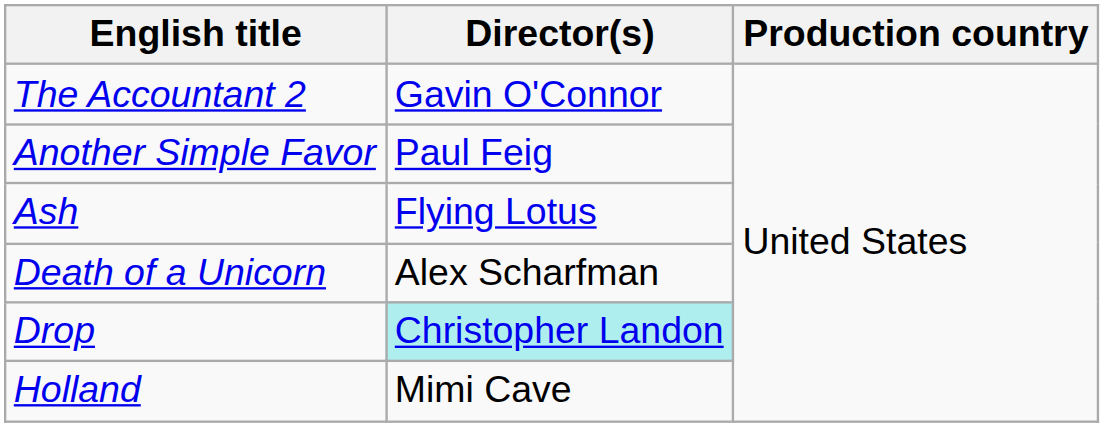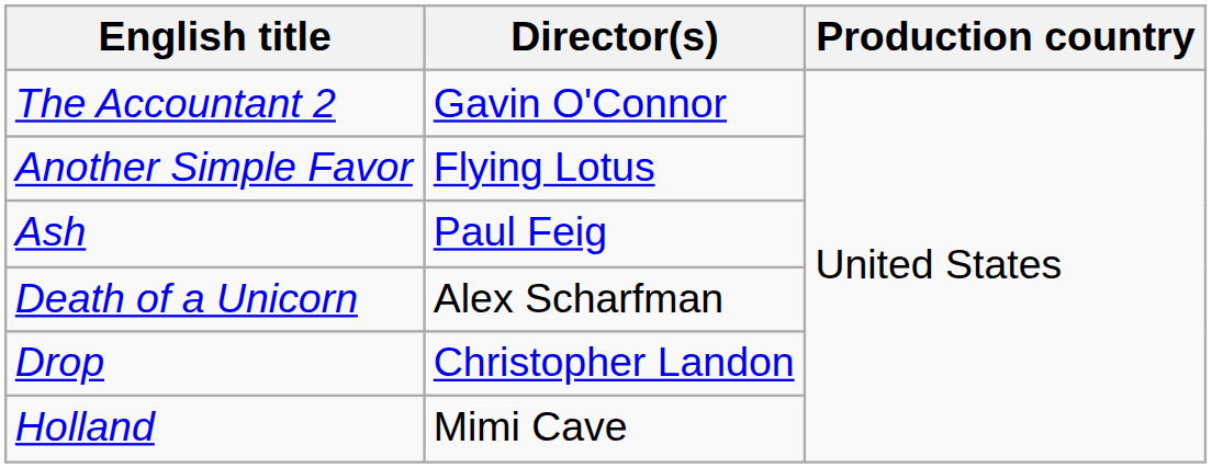Another Simple Favor | Director(s): Paul Feig -> Flying Lotus
Ash | Director(s): Flying Lotus -> Paul Feig
Drop | Director(s): paleturquoise background -> no background
